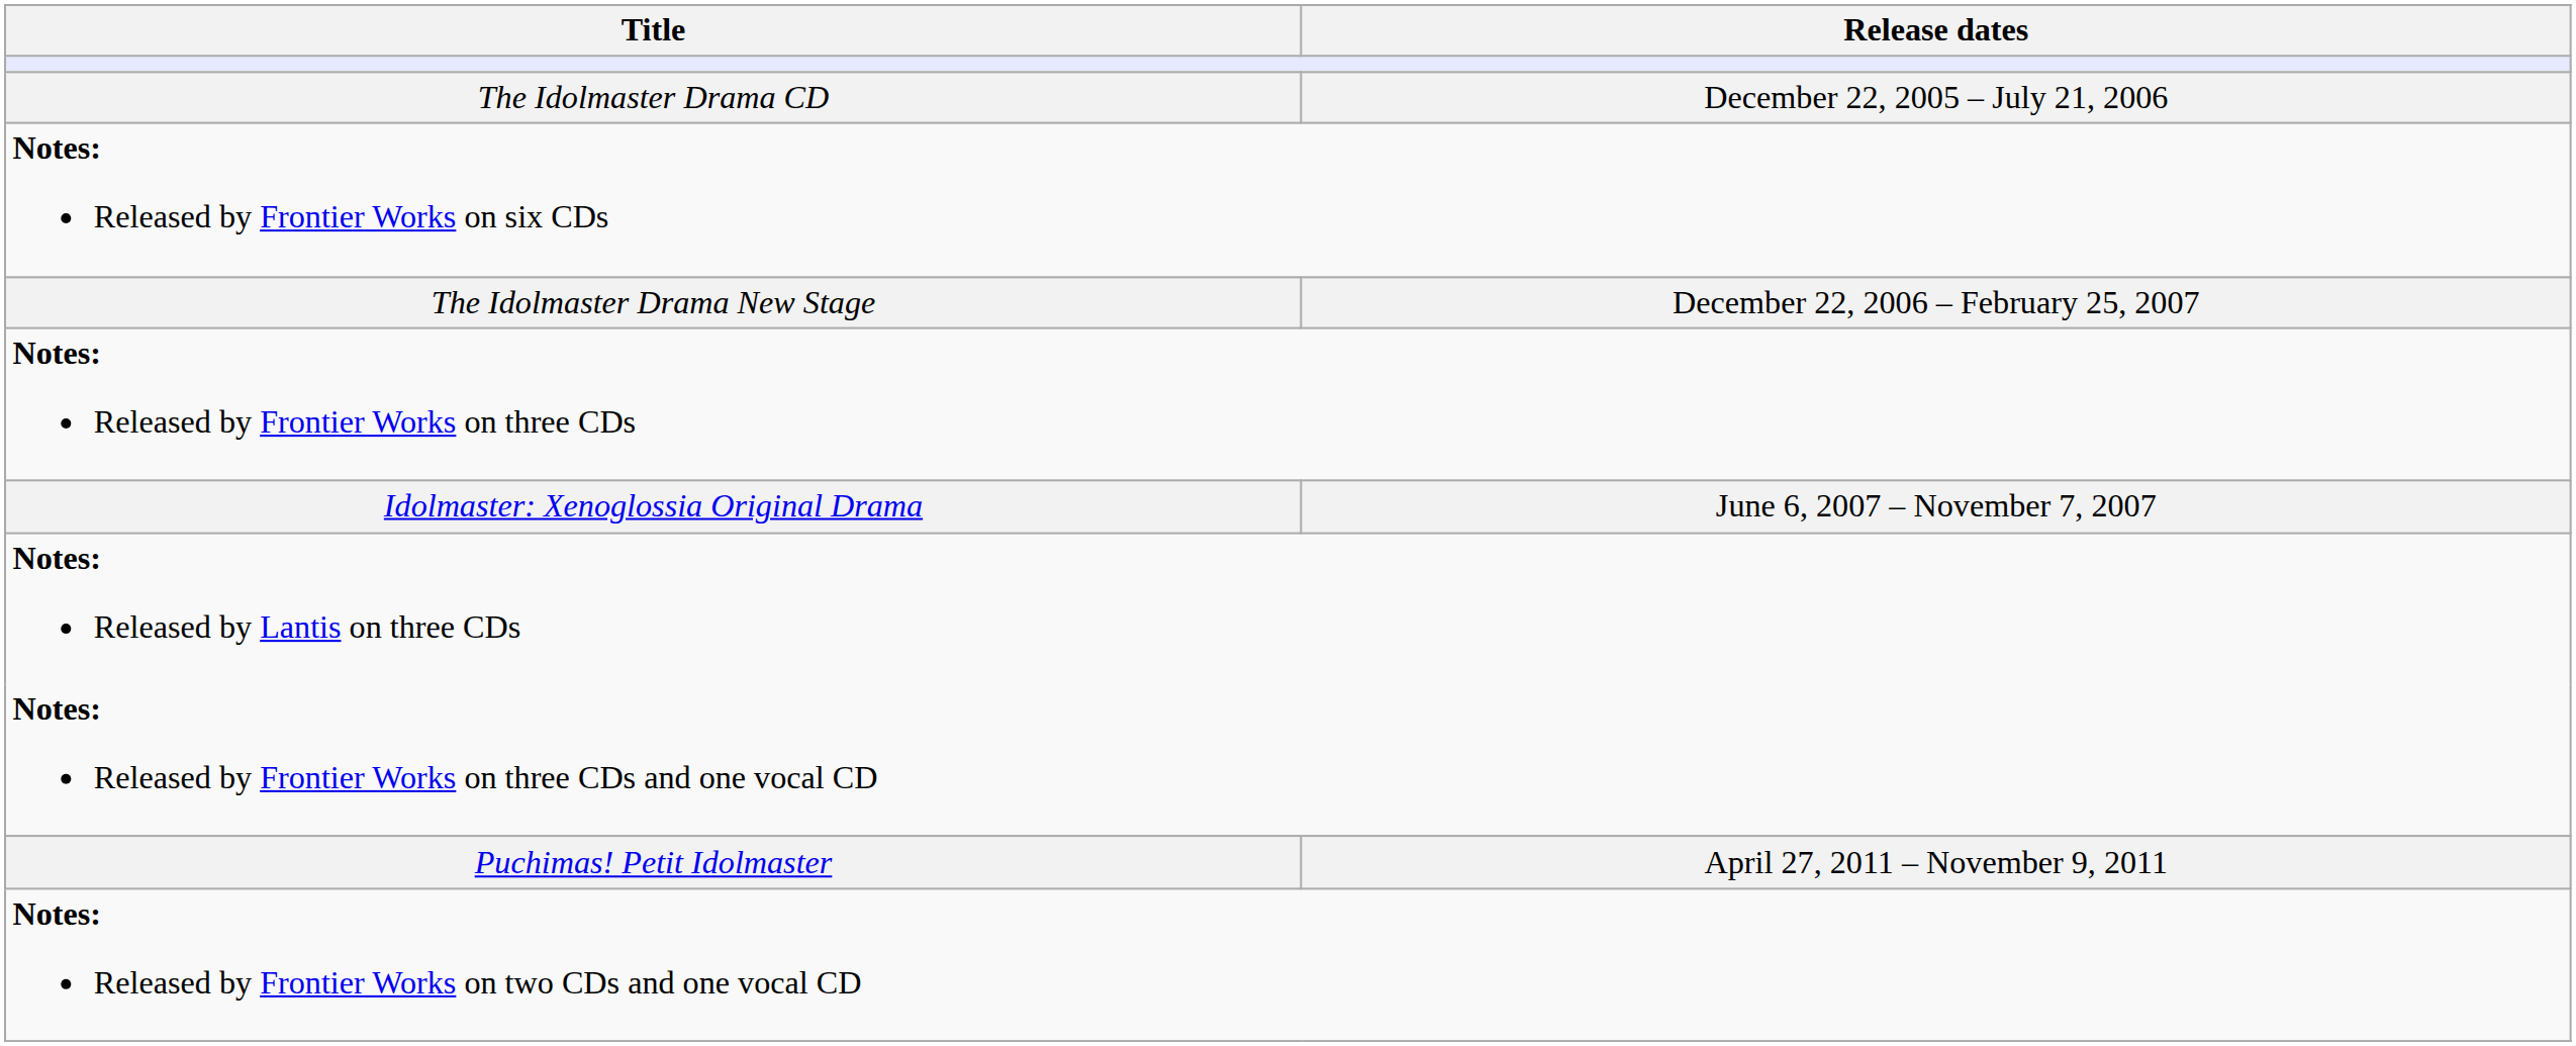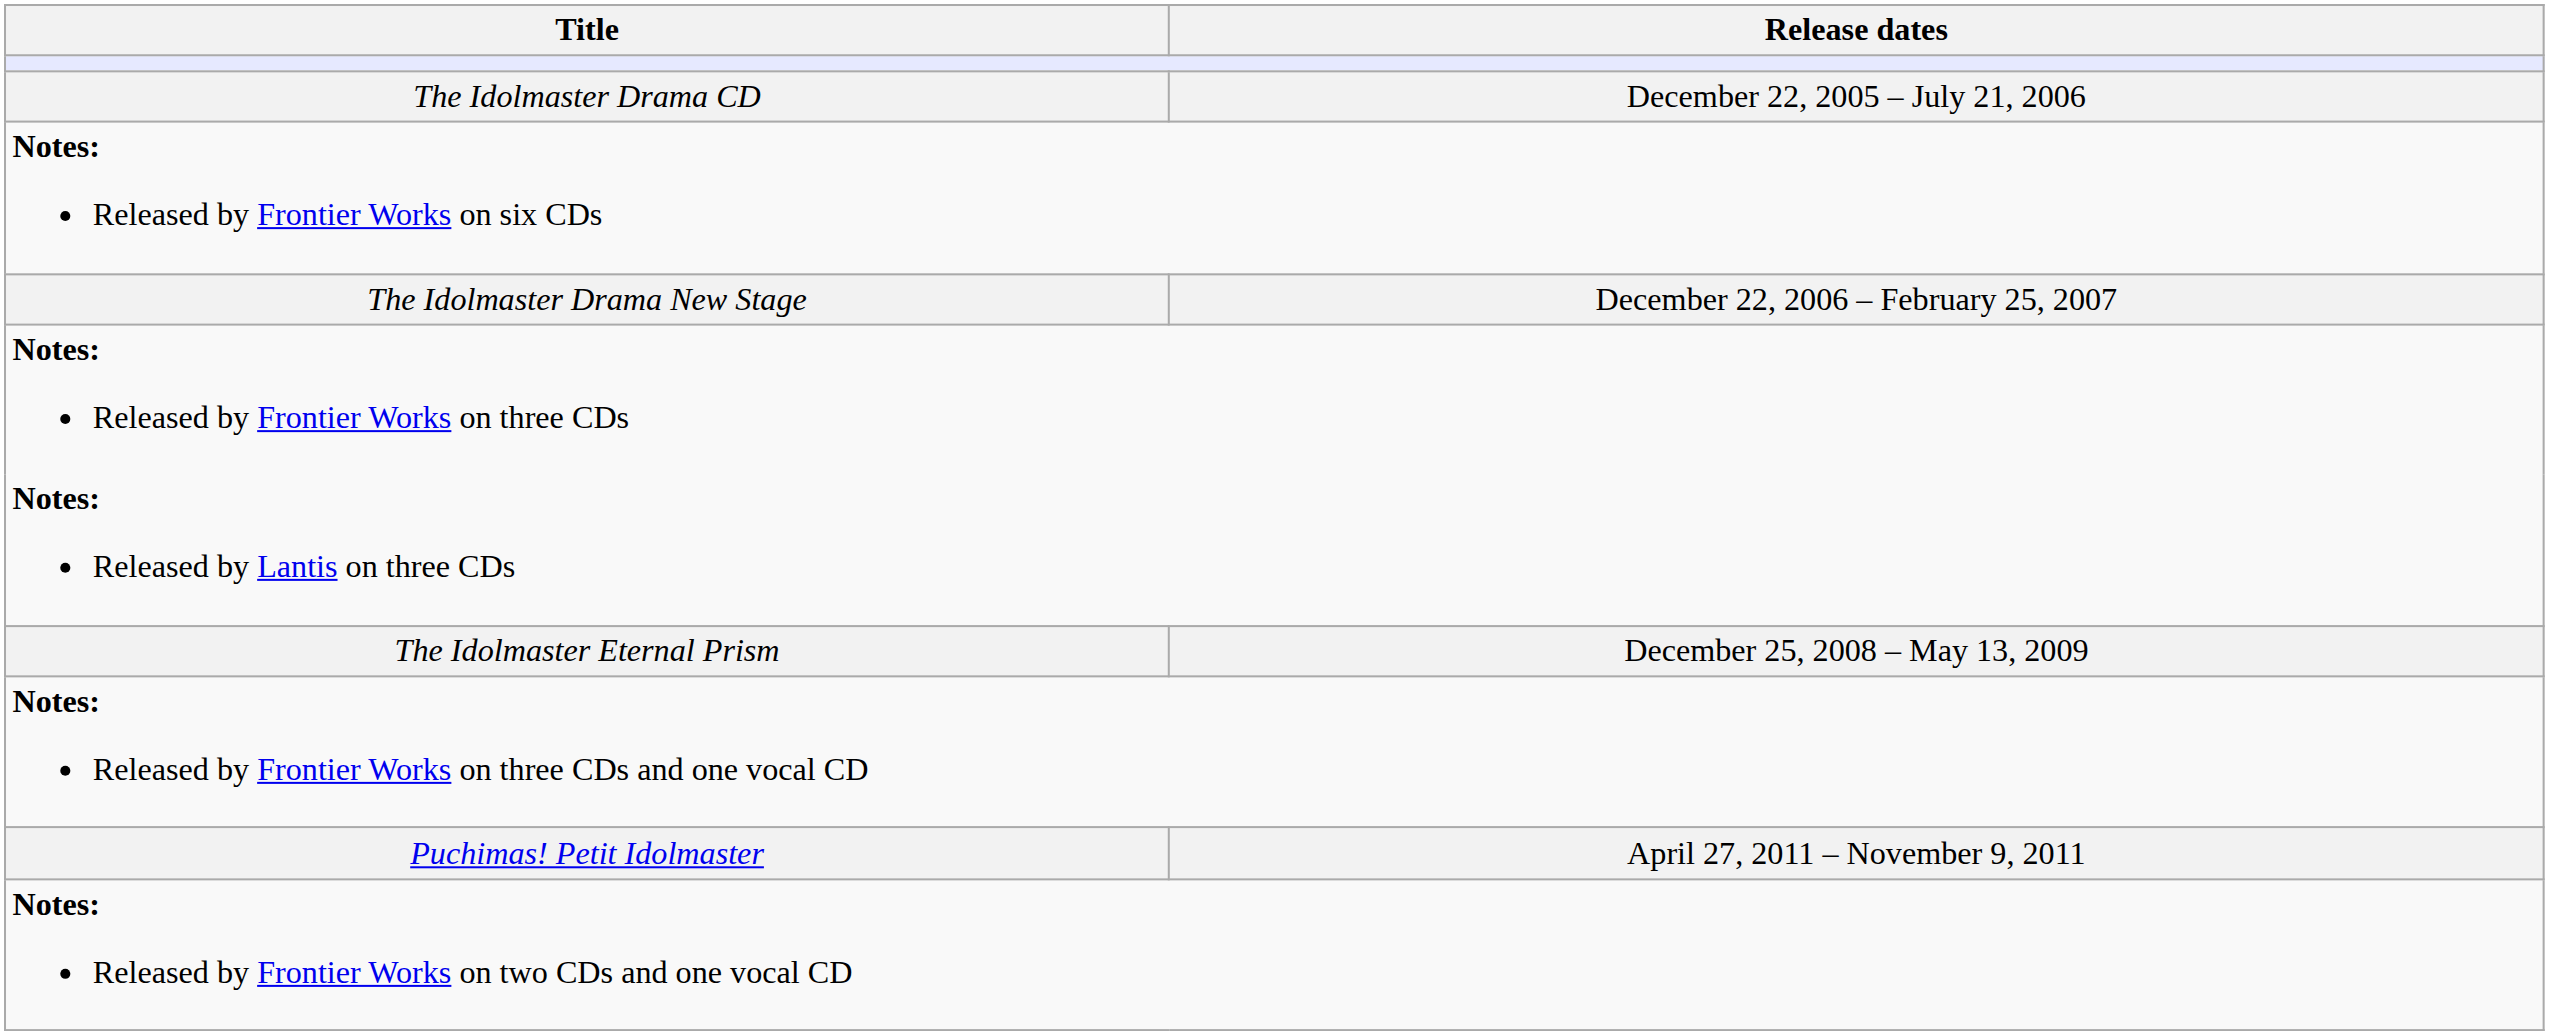- row: Idolmaster: Xenoglossia Original Drama | June 6, 2007 – November 7, 2007
+ row: The Idolmaster Eternal Prism | December 25, 2008 – May 13, 2009
